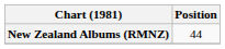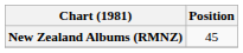New Zealand Albums (RMNZ) | Position: 44 -> 45
